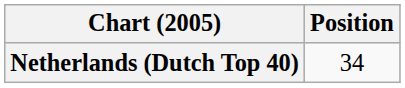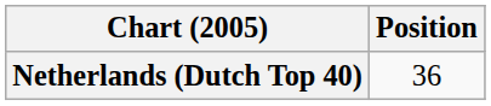Netherlands (Dutch Top 40) | Position: 34 -> 36
